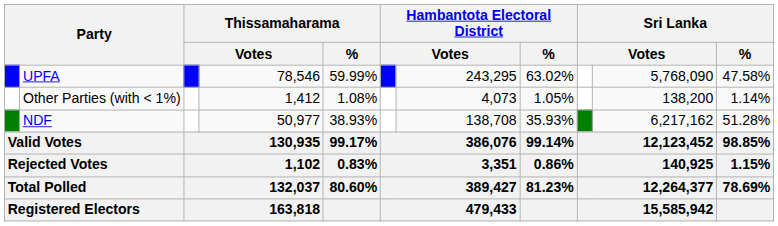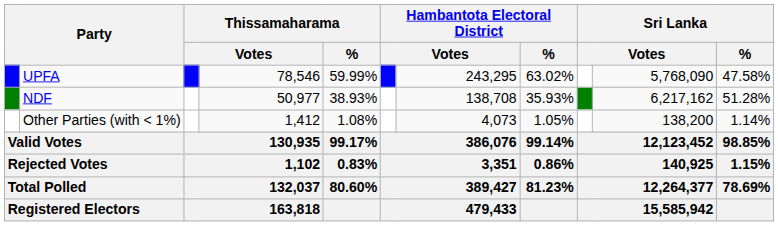rows swapped: NDF <-> Other Parties (with < 1%)
